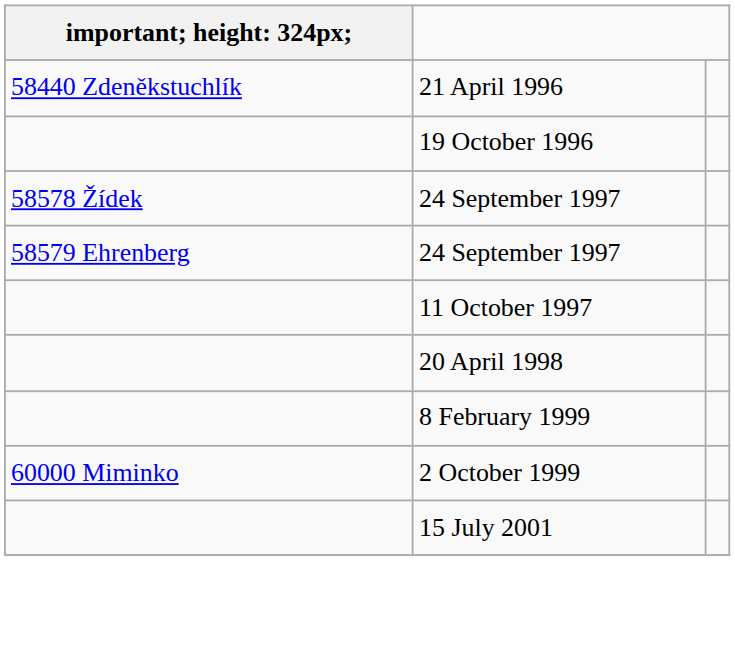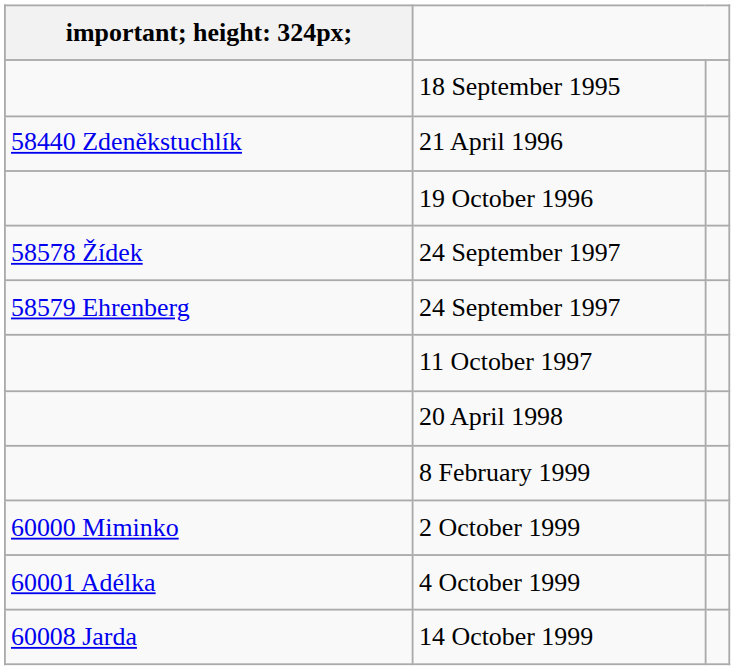+ row: 18 September 1995
+ row: 60001 Adélka | 4 October 1999
+ row: 60008 Jarda | 14 October 1999
- row: 15 July 2001
